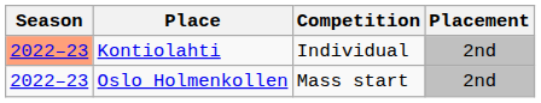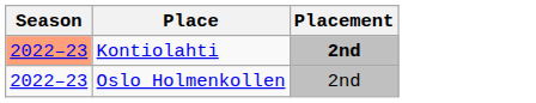- column: Competition | Individual | Mass start
Kontiolahti | Placement: normal -> bold
